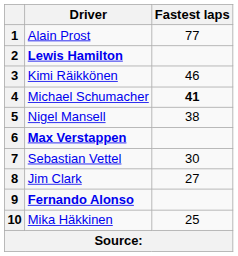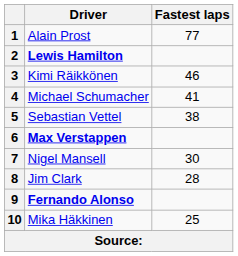4 | Fastest laps: bold -> normal
5 | Driver: Nigel Mansell -> Sebastian Vettel
7 | Driver: Sebastian Vettel -> Nigel Mansell
8 | Fastest laps: 27 -> 28
